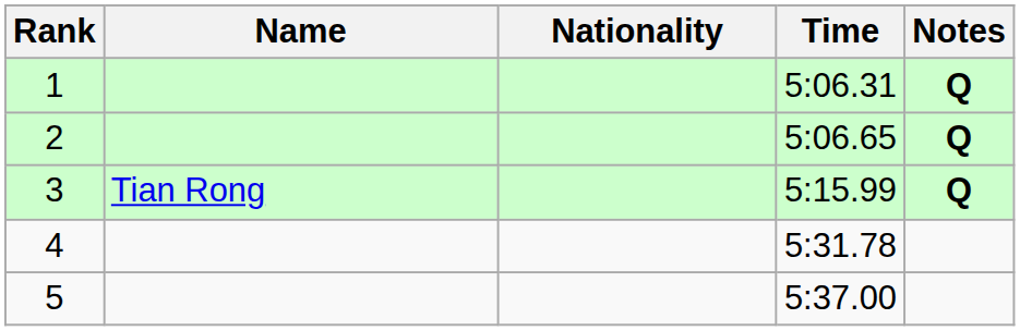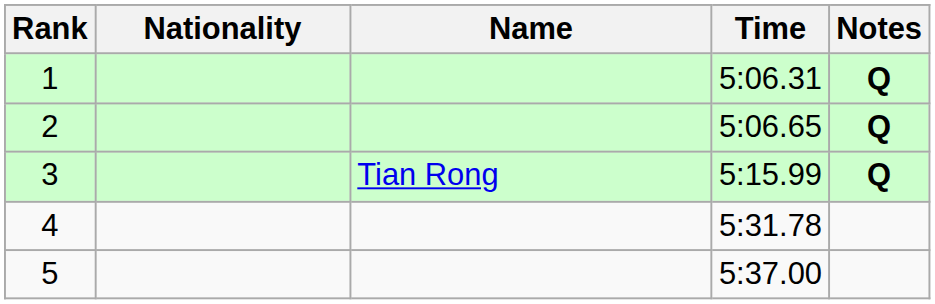columns swapped: Name <-> Nationality
